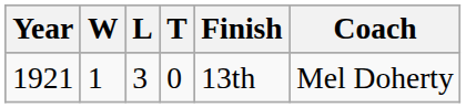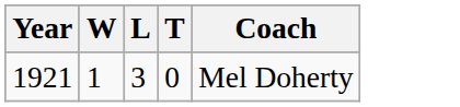- column: Finish | 13th
